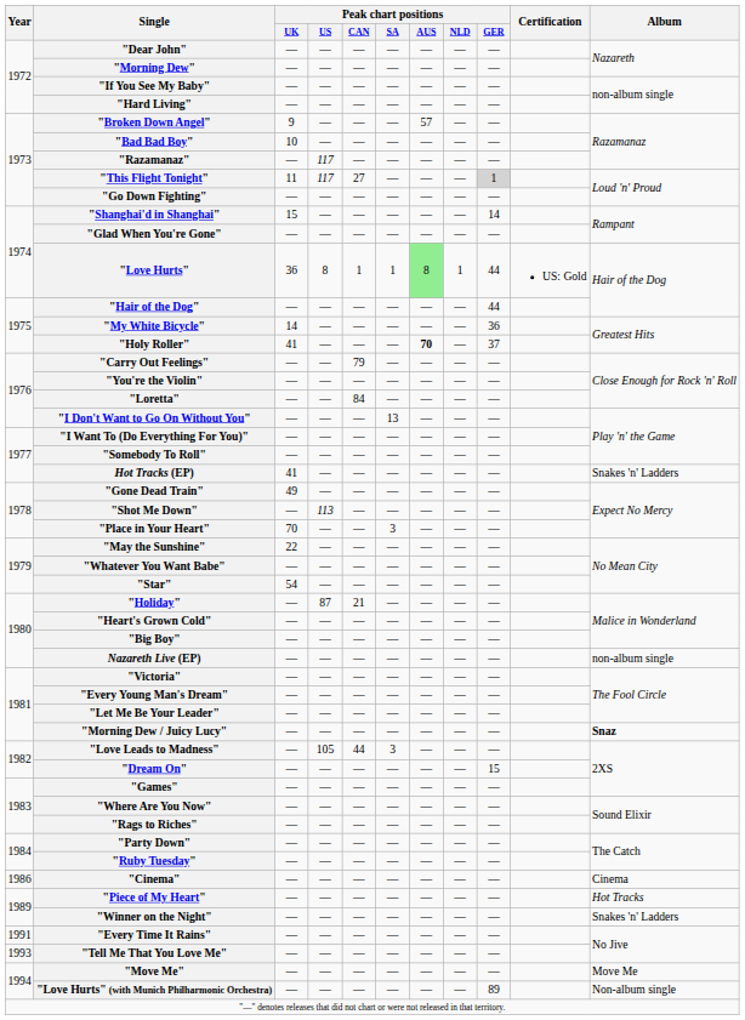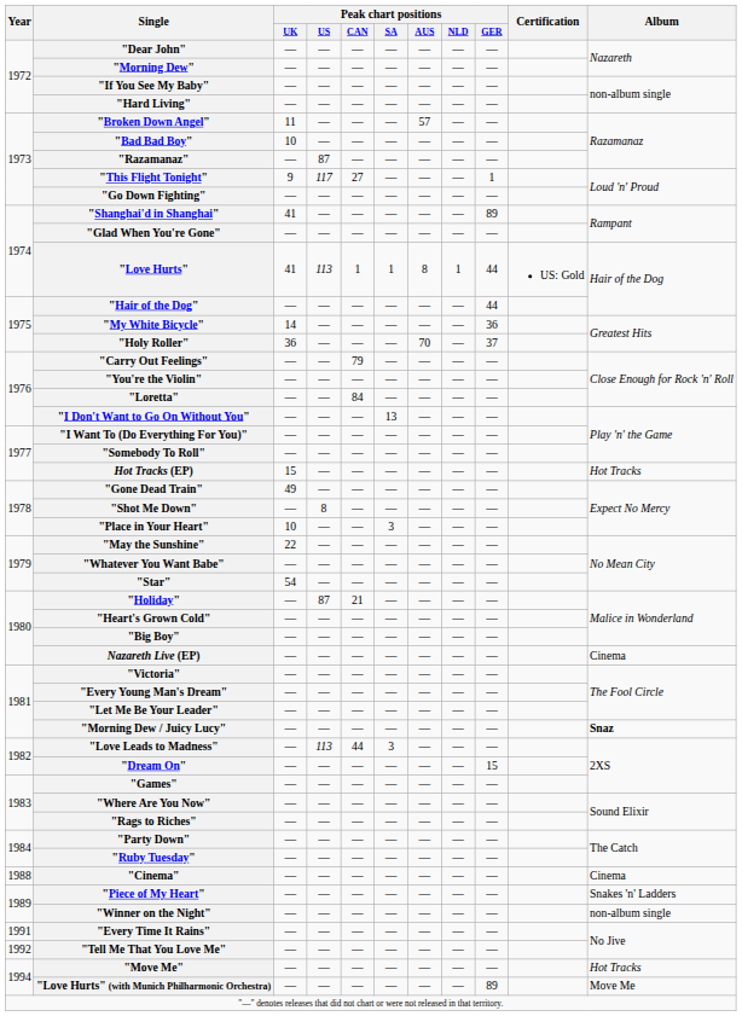"Broken Down Angel" | Peak chart positions / UK: 9 -> 11
"Razamanaz" | Peak chart positions / US: 117 -> 87
"This Flight Tonight" | Peak chart positions / UK: 11 -> 9
"This Flight Tonight" | Peak chart positions / GER: lightgrey background -> no background
"Shanghai'd in Shanghai" | Peak chart positions / UK: 15 -> 41
"Shanghai'd in Shanghai" | Peak chart positions / GER: 14 -> 89
"Love Hurts" | Peak chart positions / UK: 36 -> 41
"Love Hurts" | Peak chart positions / US: 8 -> 113
"Love Hurts" | Peak chart positions / AUS: lightgreen background -> no background
"Holy Roller" | Peak chart positions / UK: 41 -> 36
"Holy Roller" | Peak chart positions / AUS: bold -> normal
Hot Tracks (EP) | Peak chart positions / UK: 41 -> 15
Hot Tracks (EP) | Album: Snakes 'n' Ladders -> Hot Tracks
"Shot Me Down" | Peak chart positions / US: 113 -> 8
"Place in Your Heart" | Peak chart positions / UK: 70 -> 10
Nazareth Live (EP) | Album: non-album single -> Cinema
"Love Leads to Madness" | Peak chart positions / US: 105 -> 113
"Cinema" | Year: 1986 -> 1988
"Piece of My Heart" | Album: Hot Tracks -> Snakes 'n' Ladders
"Winner on the Night" | Album: Snakes 'n' Ladders -> non-album single
"Tell Me That You Love Me" | Year: 1993 -> 1992
"Move Me" | Album: Move Me -> Hot Tracks
"Love Hurts" (with Munich Philharmonic Orchestra) | Album: Non-album single -> Move Me
